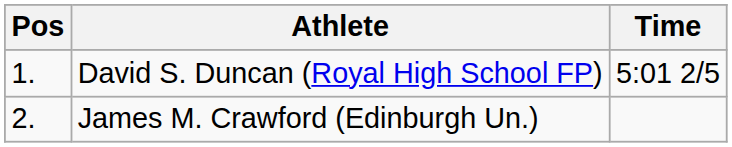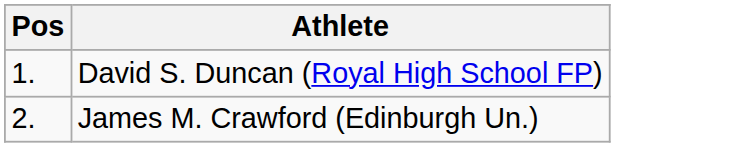- column: Time | 5:01 2/5
